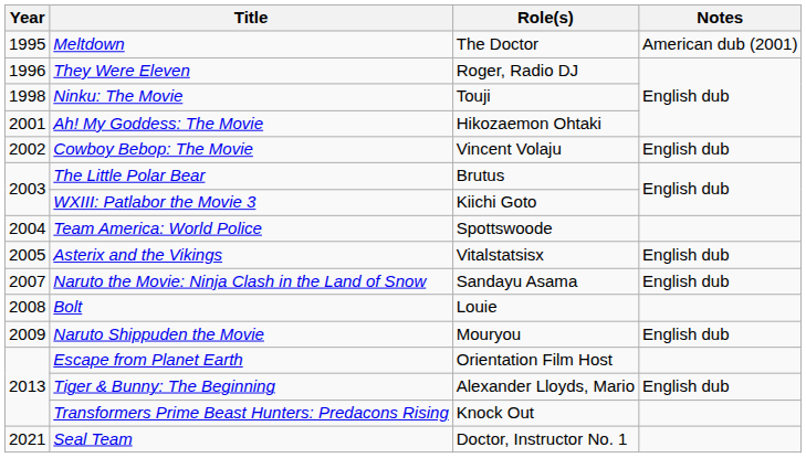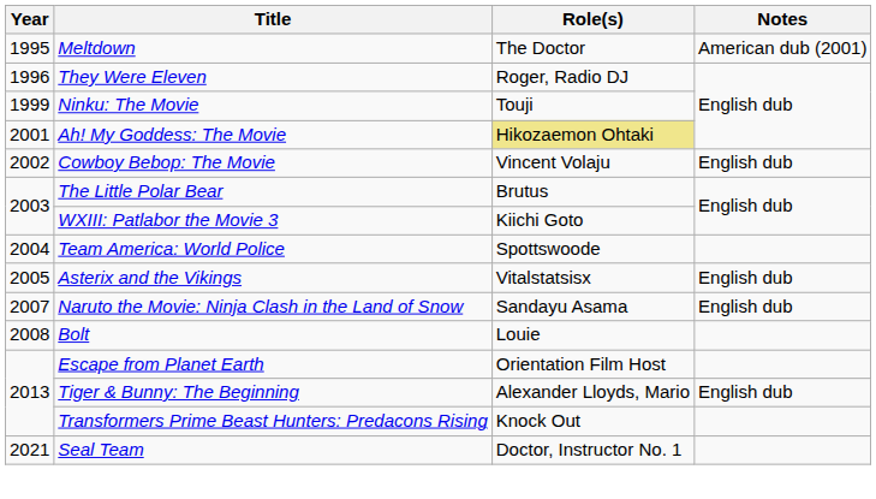Ninku: The Movie | Year: 1998 -> 1999
Ah! My Goddess: The Movie | Role(s): no background -> khaki background
- row: 2009 | Naruto Shippuden the Movie | Mouryou | English dub
